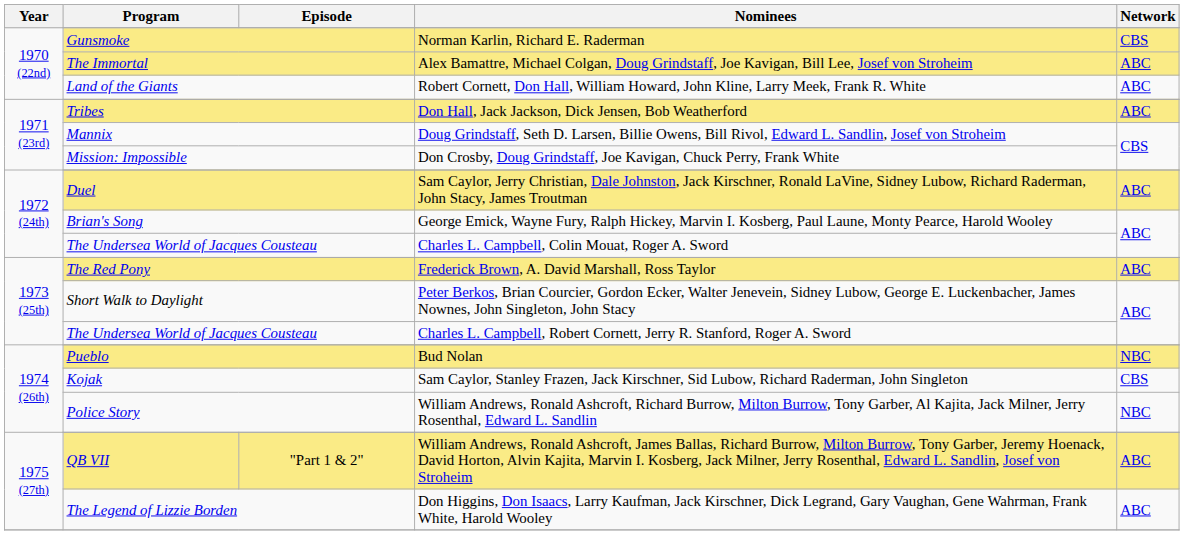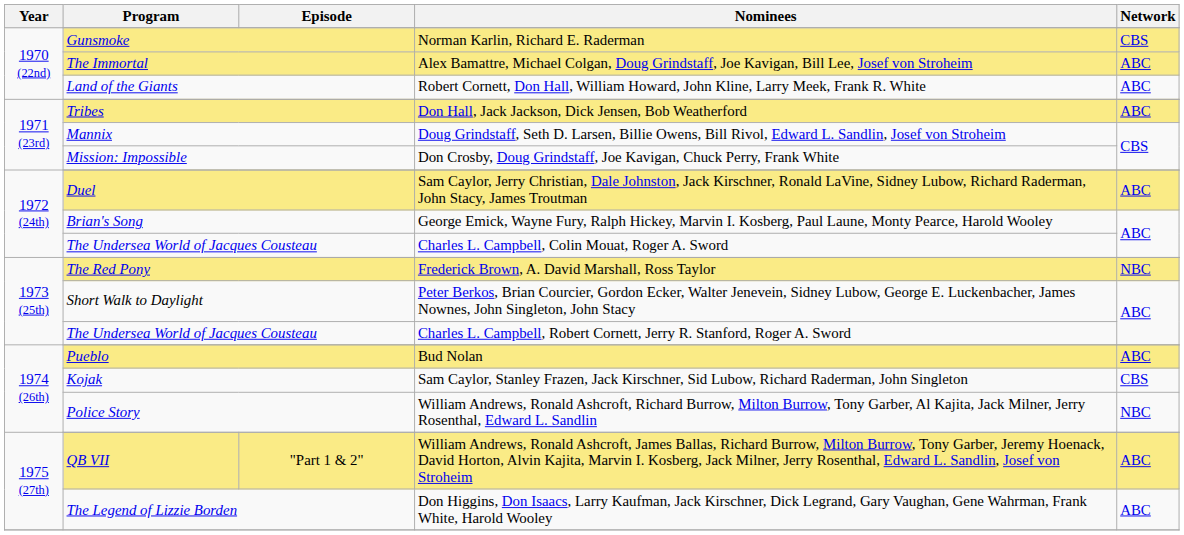Frederick Brown, A. David Marshall, Ross Taylor | Network: ABC -> NBC
Bud Nolan | Network: NBC -> ABC
